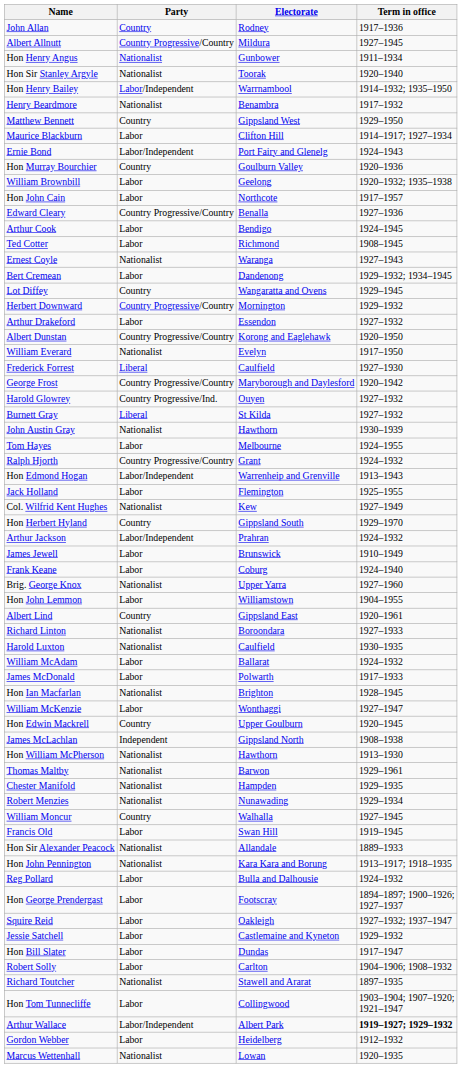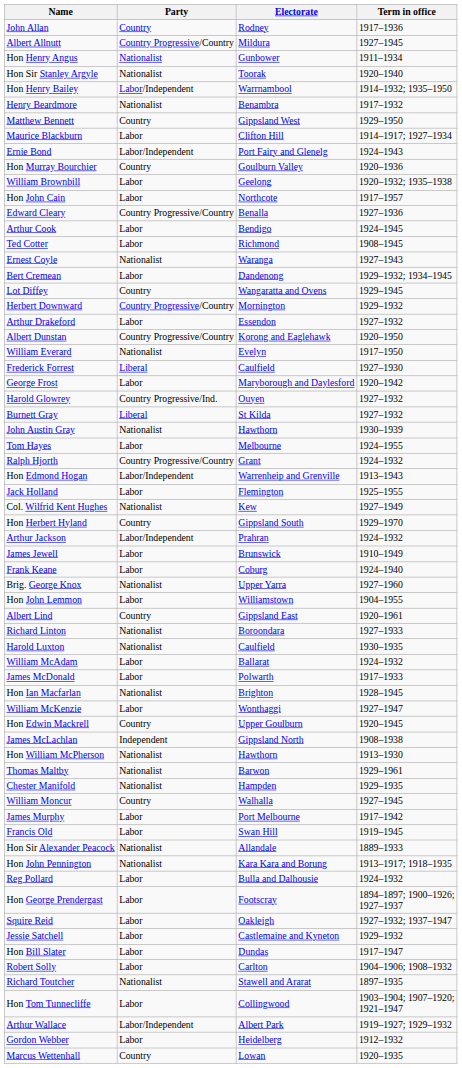George Frost | Party: Country Progressive/Country -> Labor
- row: Robert Menzies | Nationalist | Nunawading | 1929–1934
+ row: James Murphy | Labor | Port Melbourne | 1917–1942
Arthur Wallace | Term in office: bold -> normal
Marcus Wettenhall | Party: Nationalist -> Country
